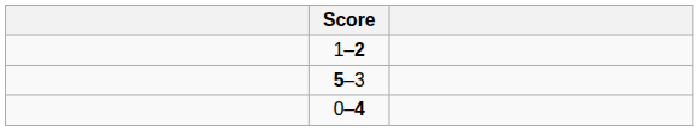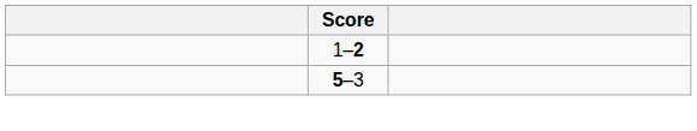- row: 0–4
